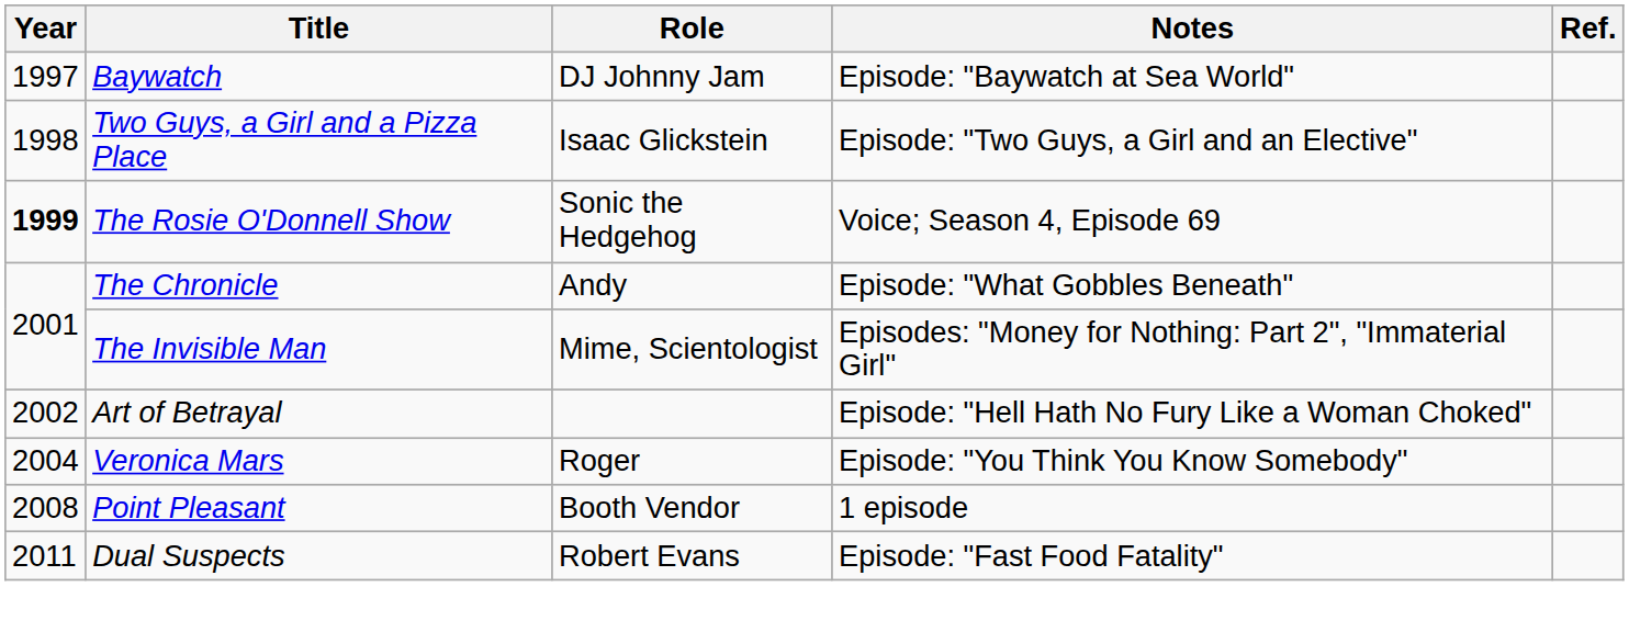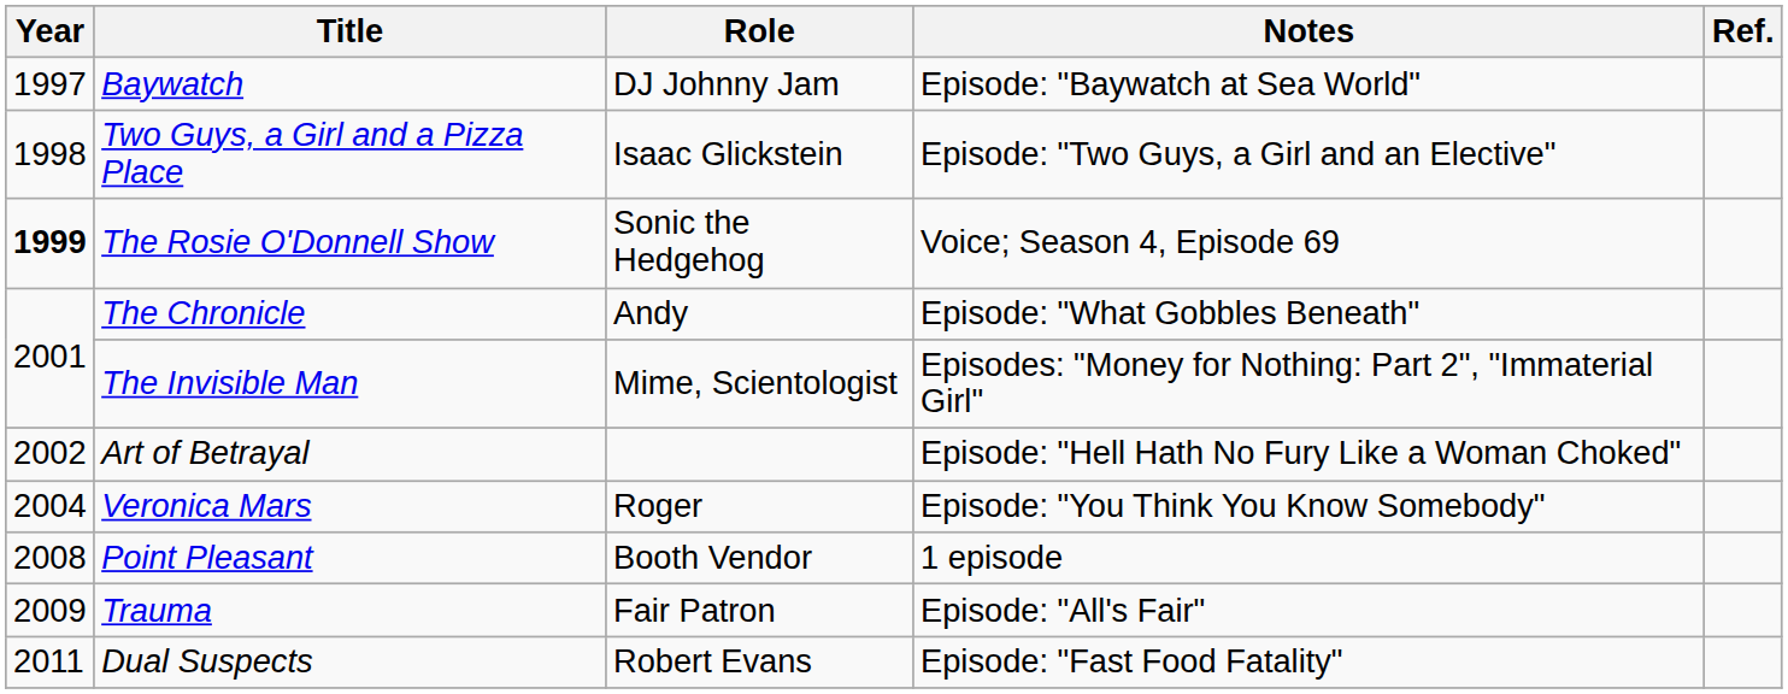+ row: 2009 | Trauma | Fair Patron | Episode: "All's Fair"
